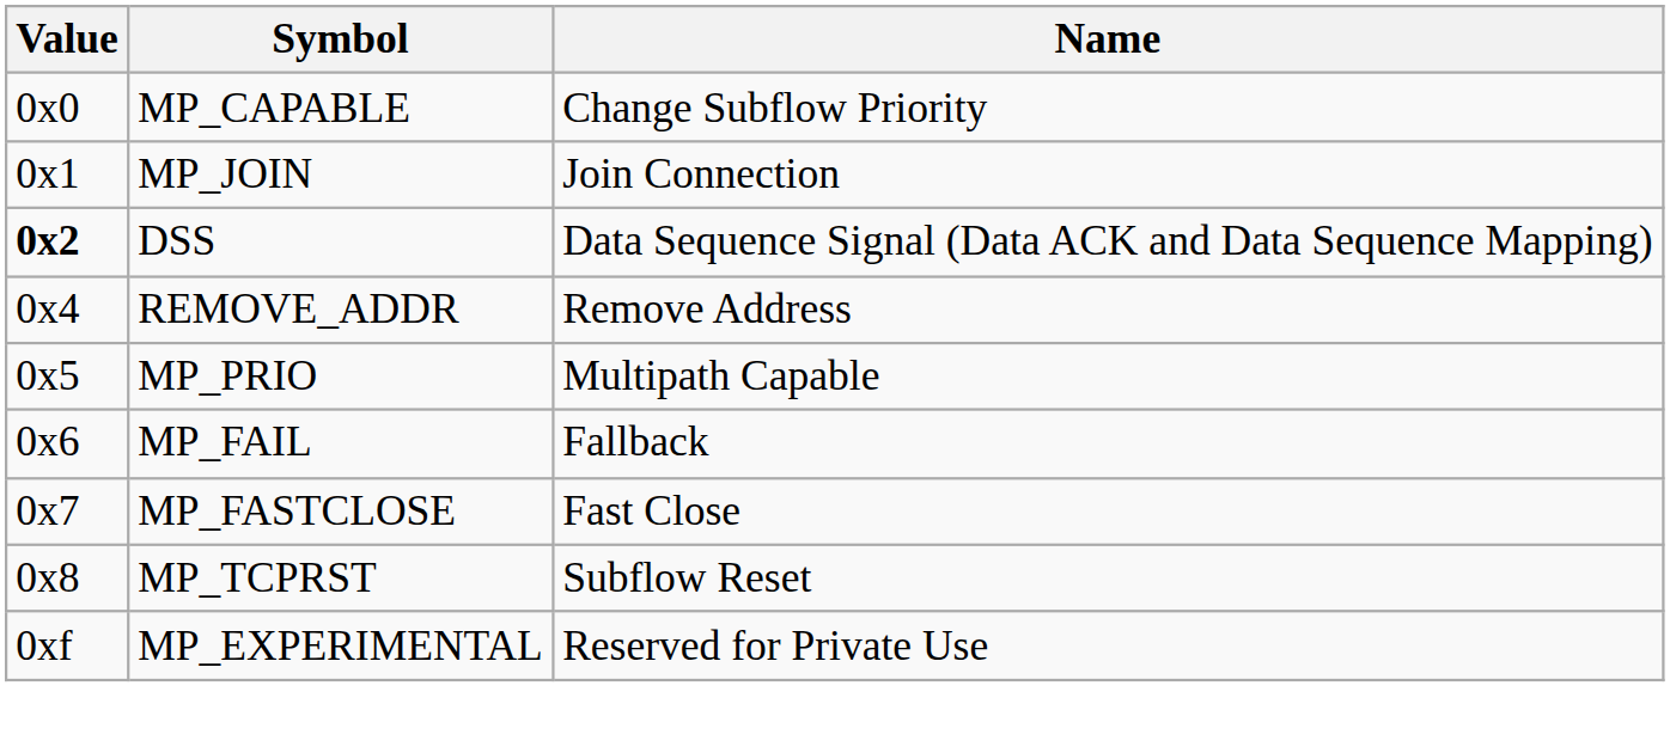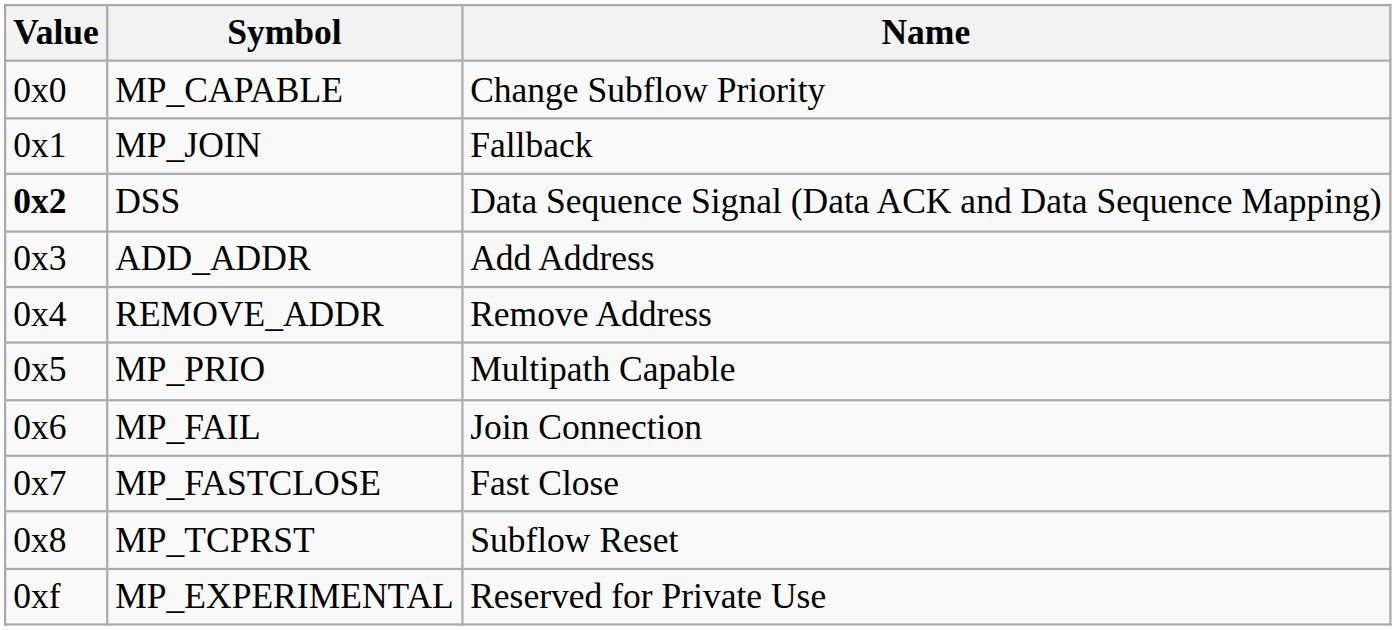MP_JOIN | Name: Join Connection -> Fallback
+ row: 0x3 | ADD_ADDR | Add Address
MP_FAIL | Name: Fallback -> Join Connection
